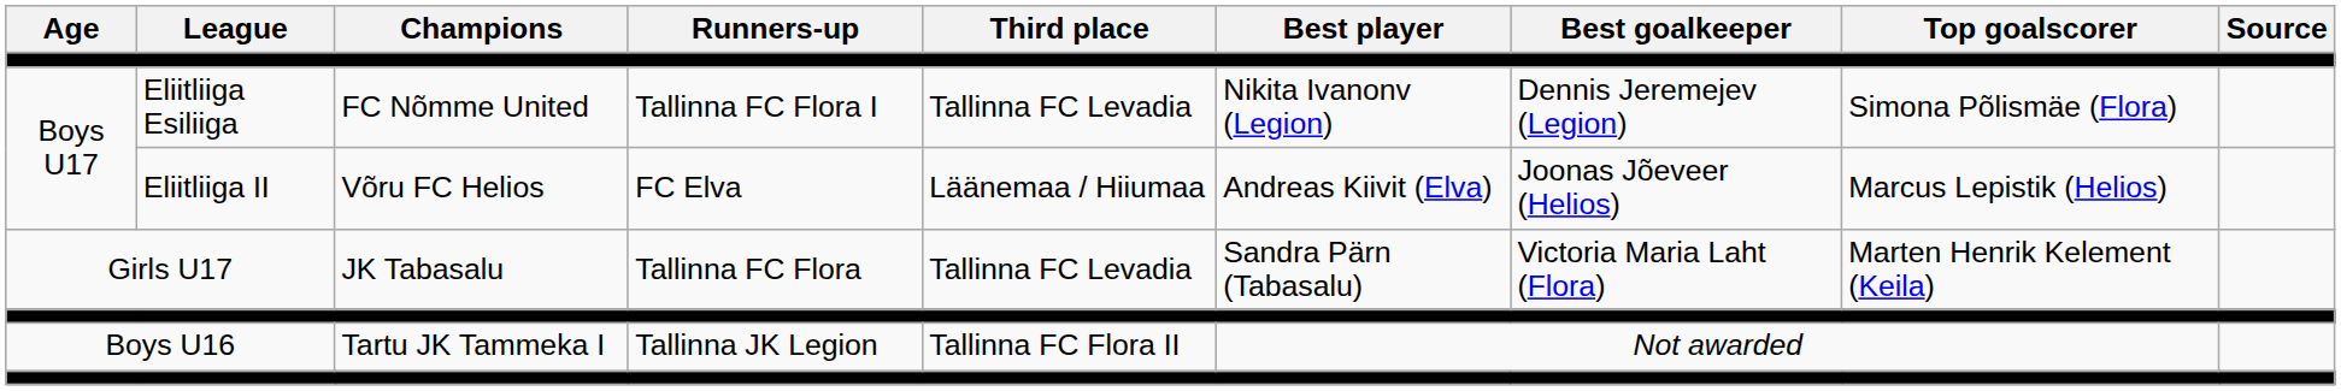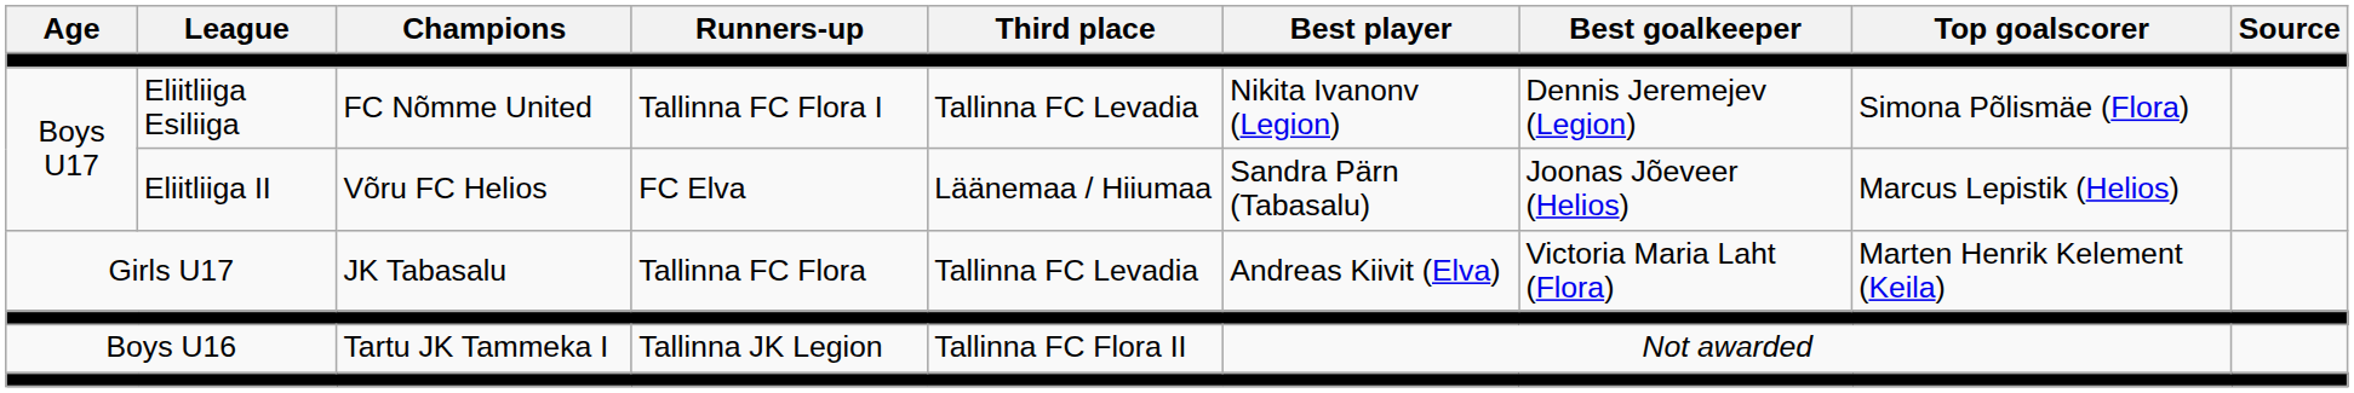Eliitliiga II | Best player: Andreas Kiivit (Elva) -> Sandra Pärn (Tabasalu)
Girls U17 | Best player: Sandra Pärn (Tabasalu) -> Andreas Kiivit (Elva)
